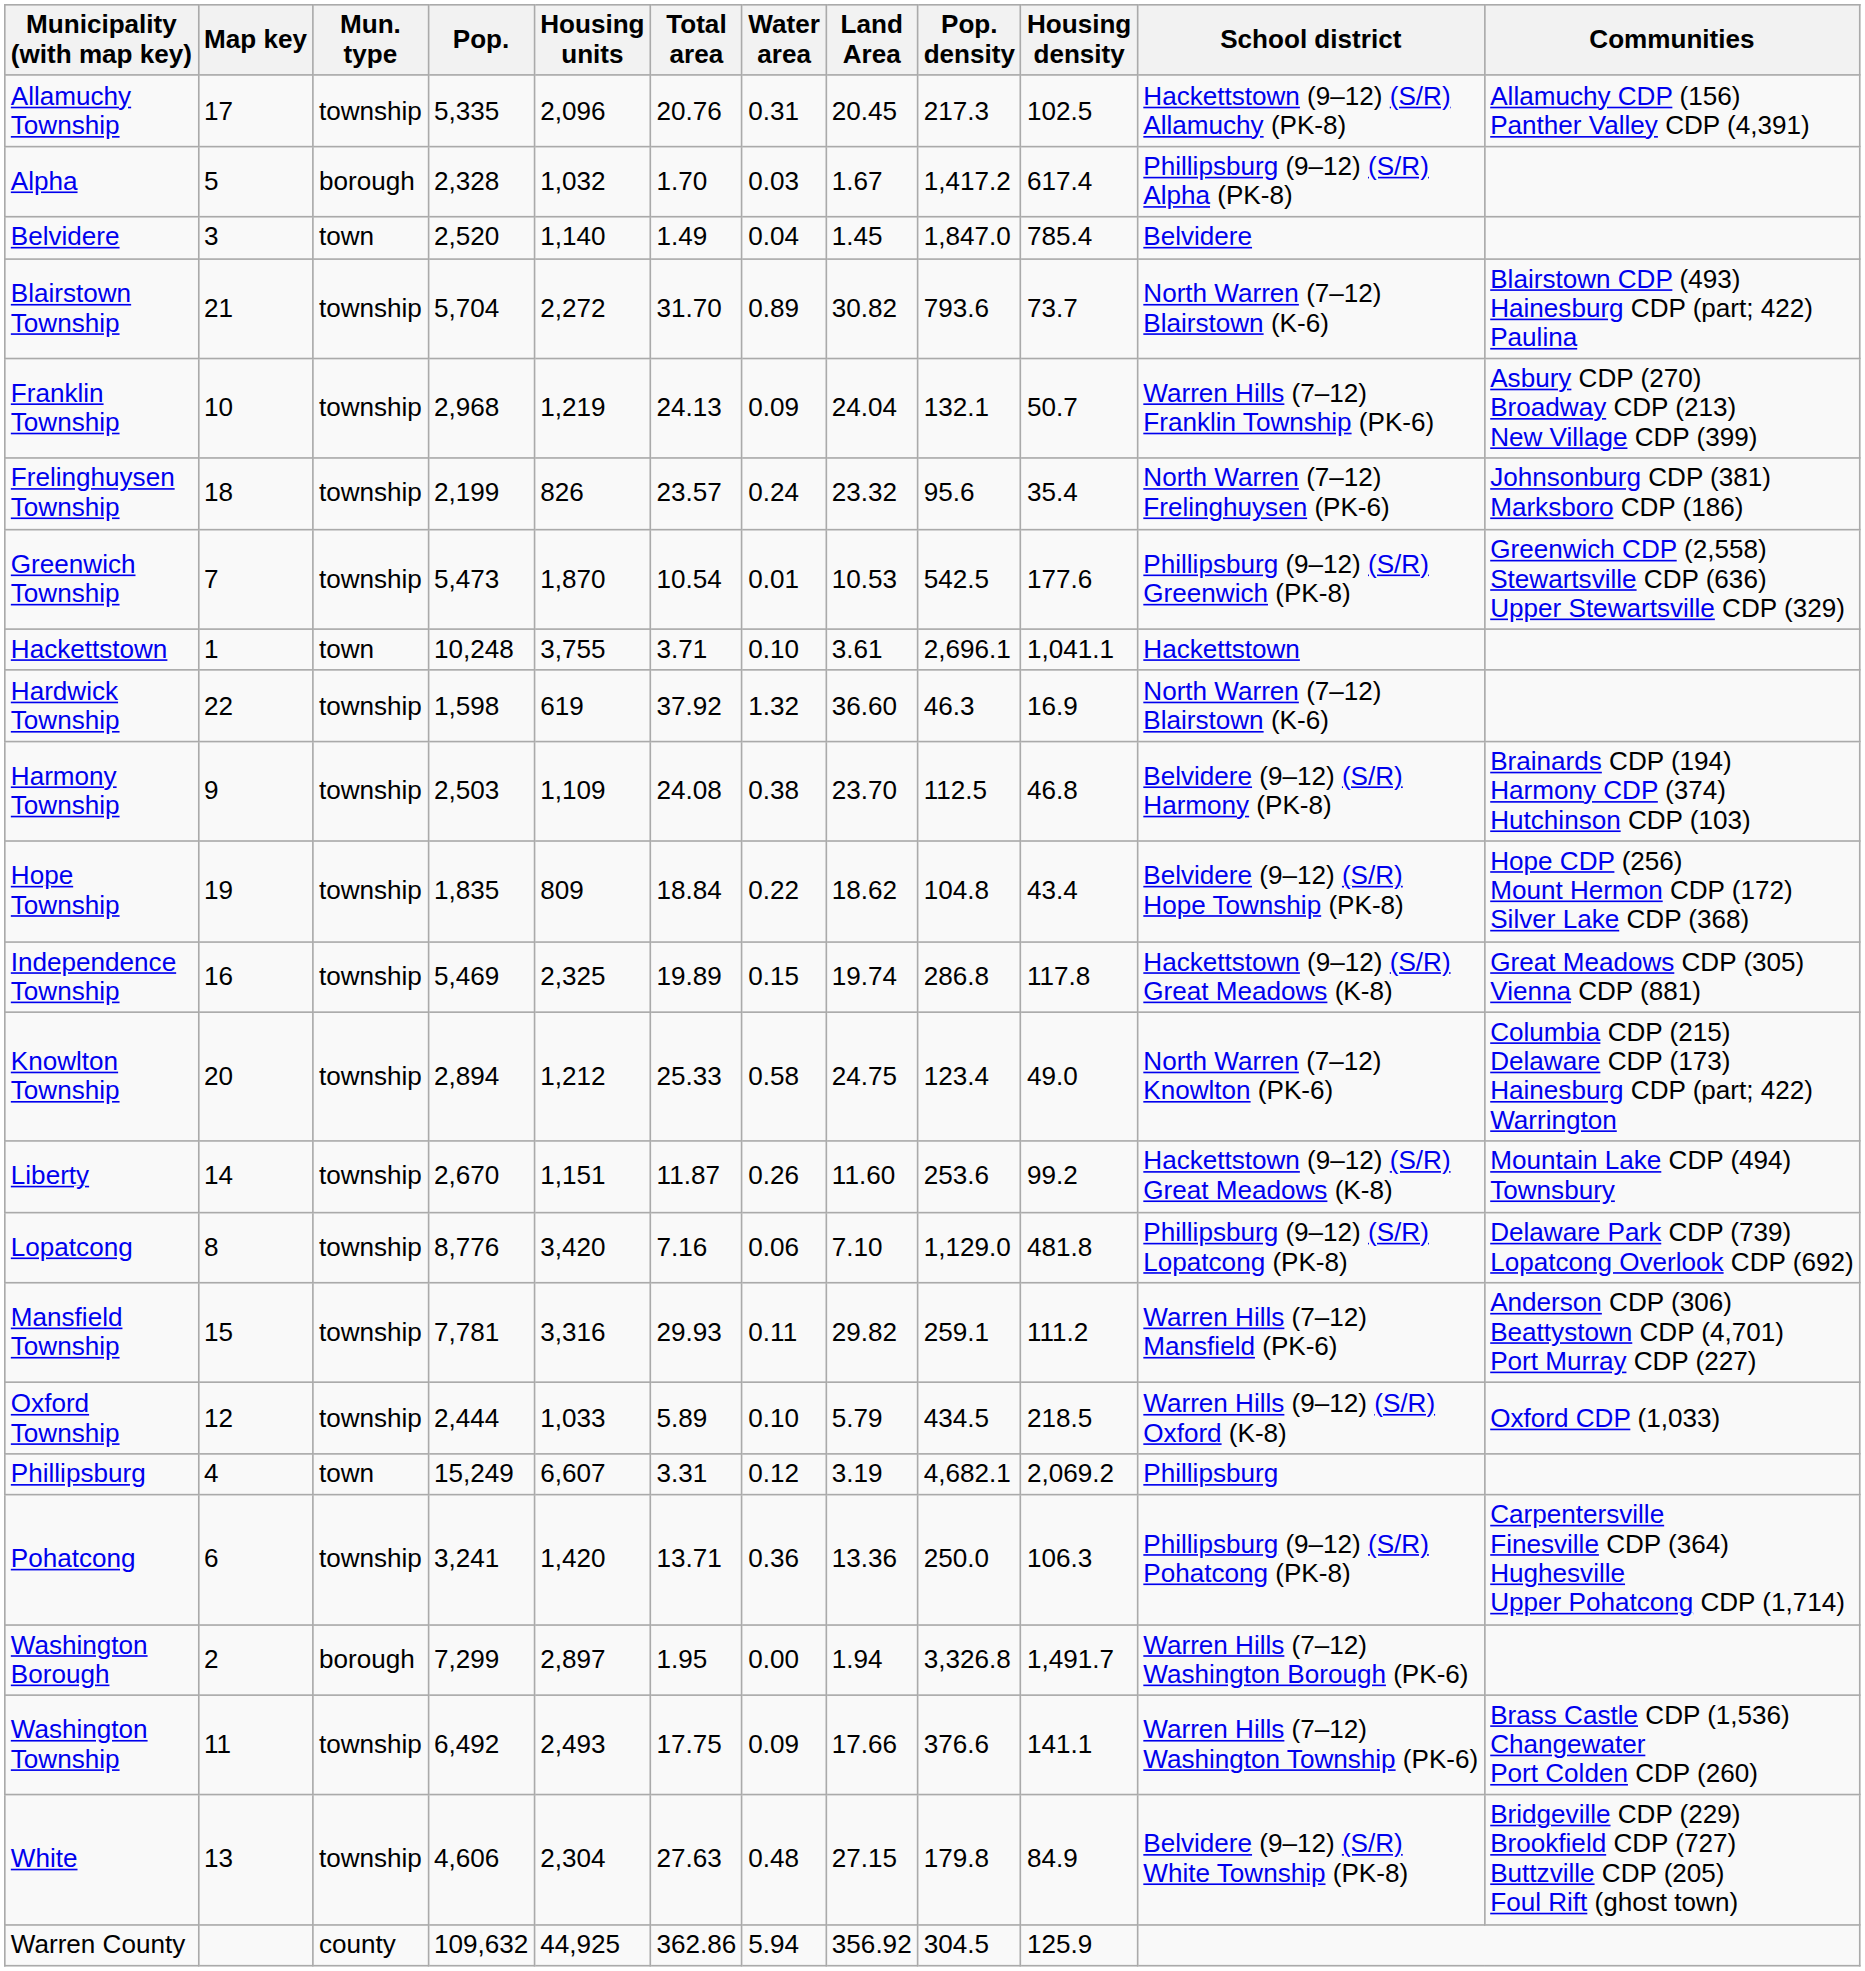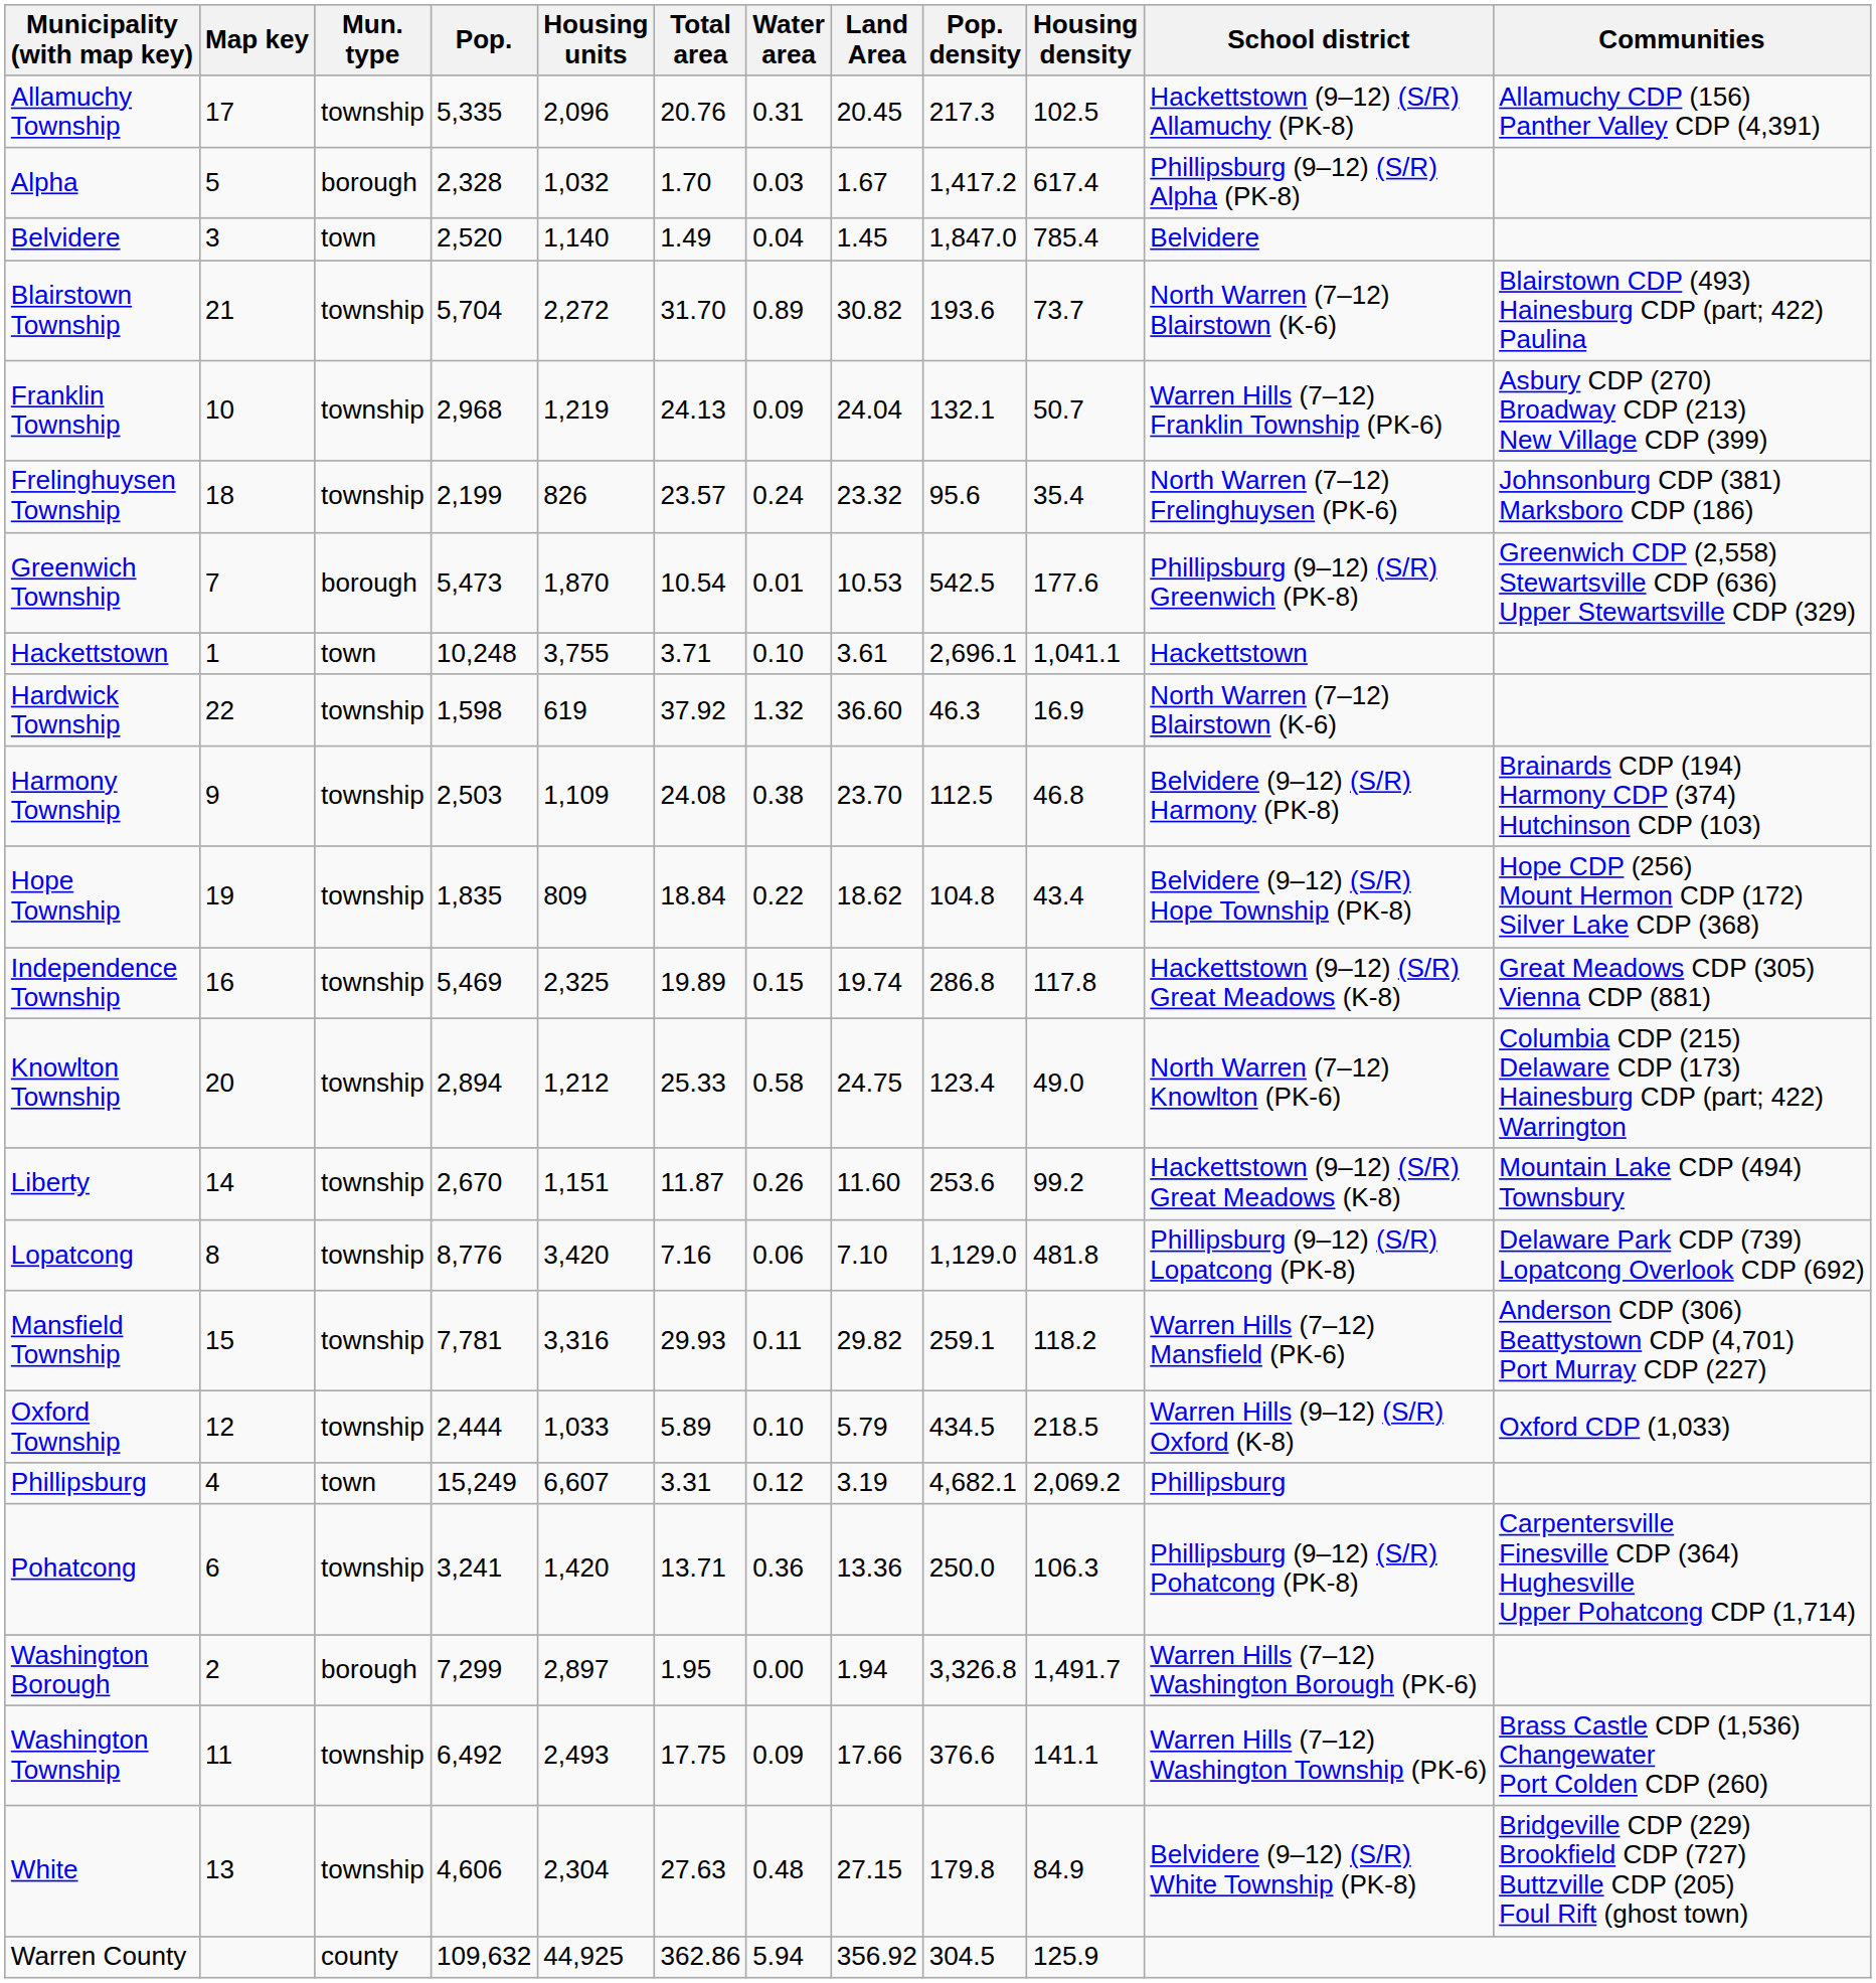Blairstown Township | Pop. density: 793.6 -> 193.6
Greenwich Township | Mun. type: township -> borough
Mansfield Township | Housing density: 111.2 -> 118.2
